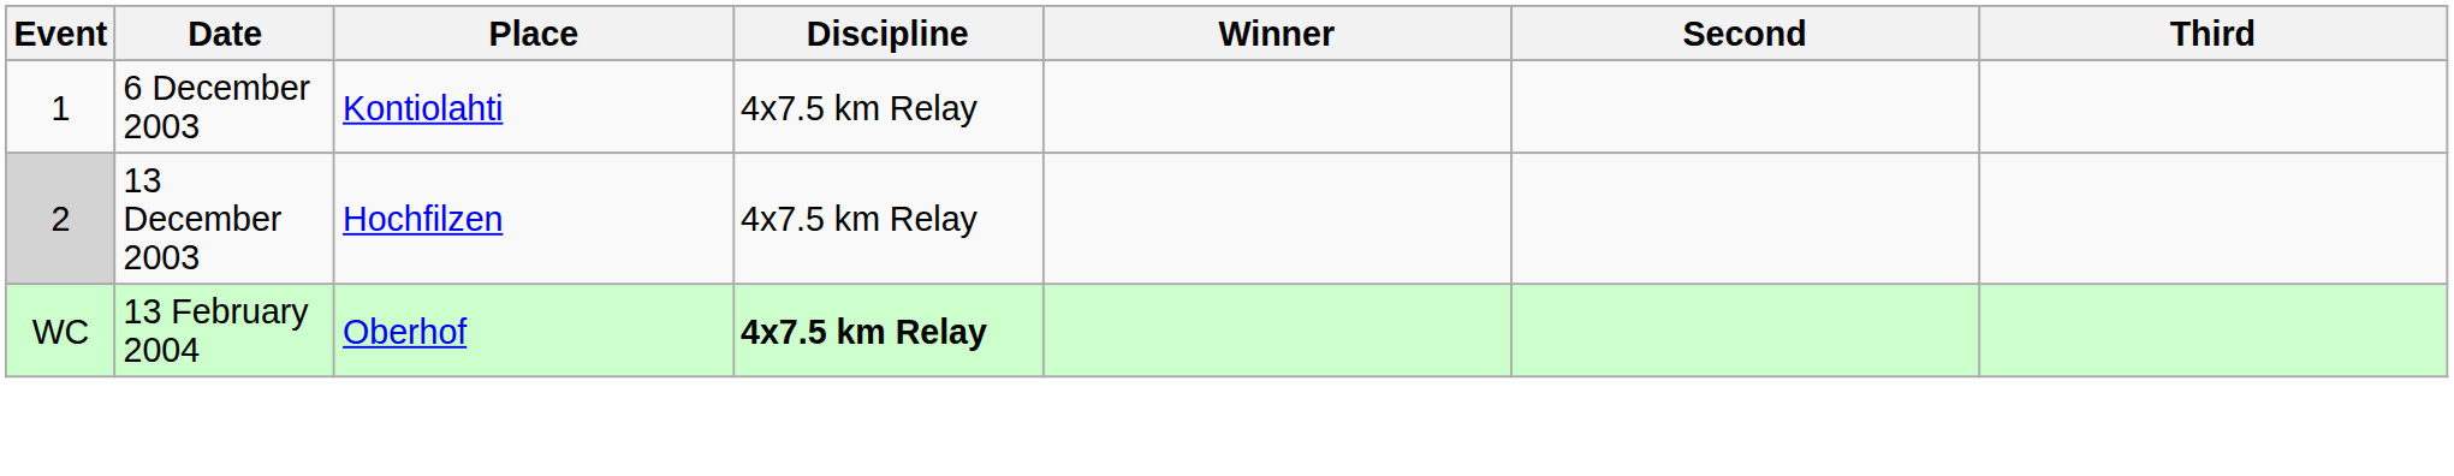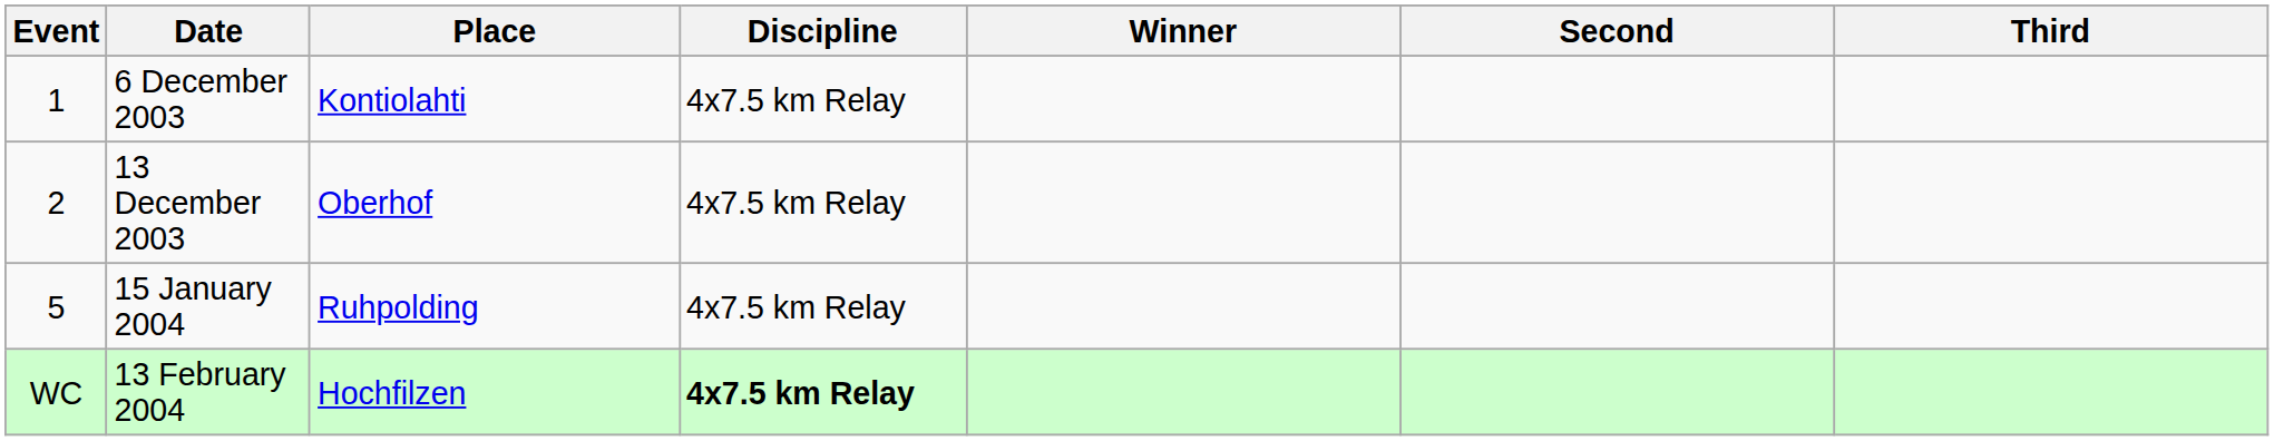13 December 2003 | Event: lightgrey background -> no background
13 December 2003 | Place: Hochfilzen -> Oberhof
+ row: 5 | 15 January 2004 | Ruhpolding | 4x7.5 km Relay
13 February 2004 | Place: Oberhof -> Hochfilzen
